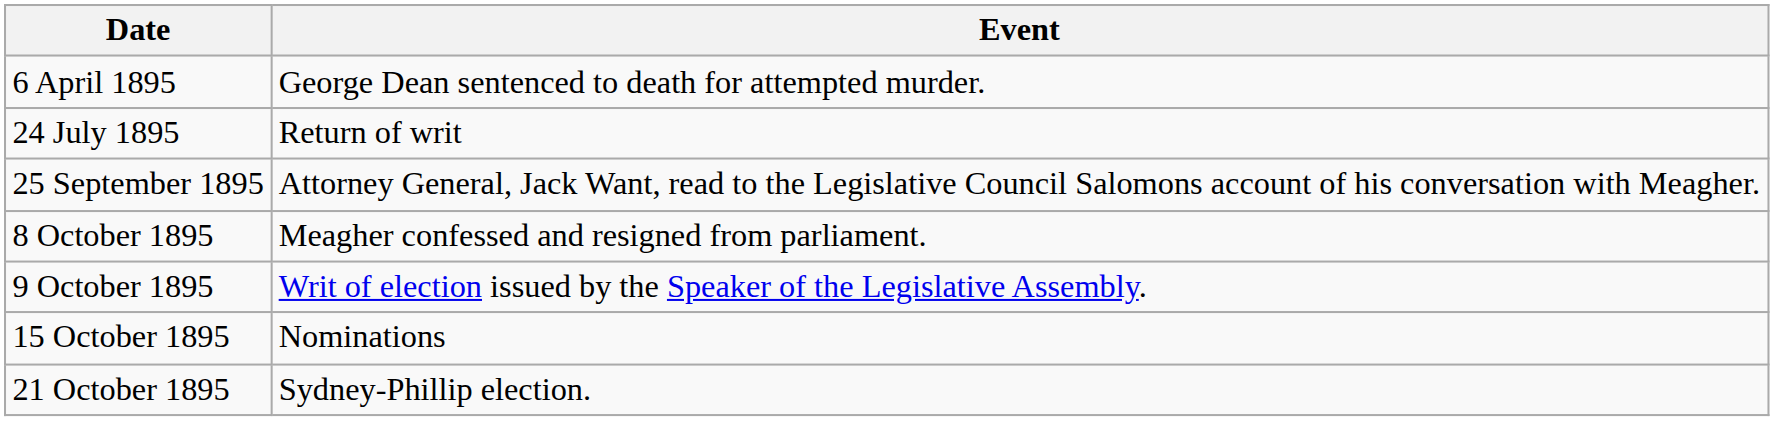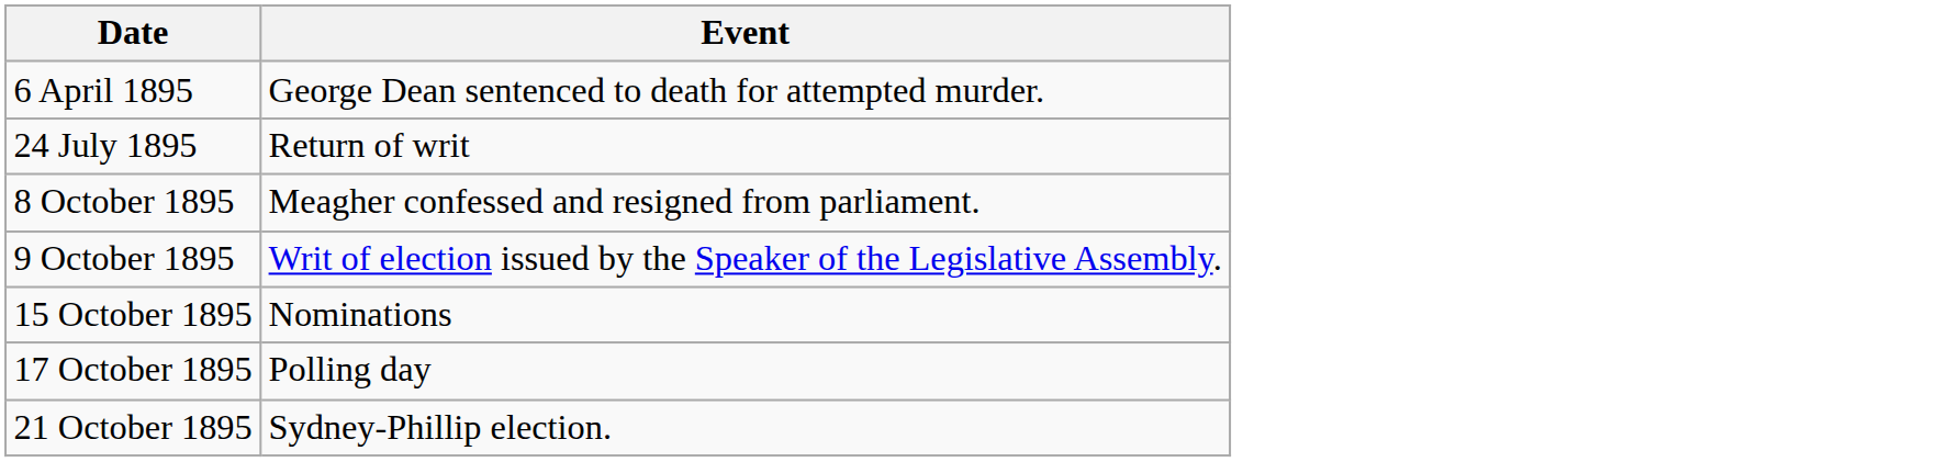- row: 25 September 1895 | Attorney General, Jack Want, read to the Legislative Council Salomons account of his conversation with Meagher.
+ row: 17 October 1895 | Polling day
